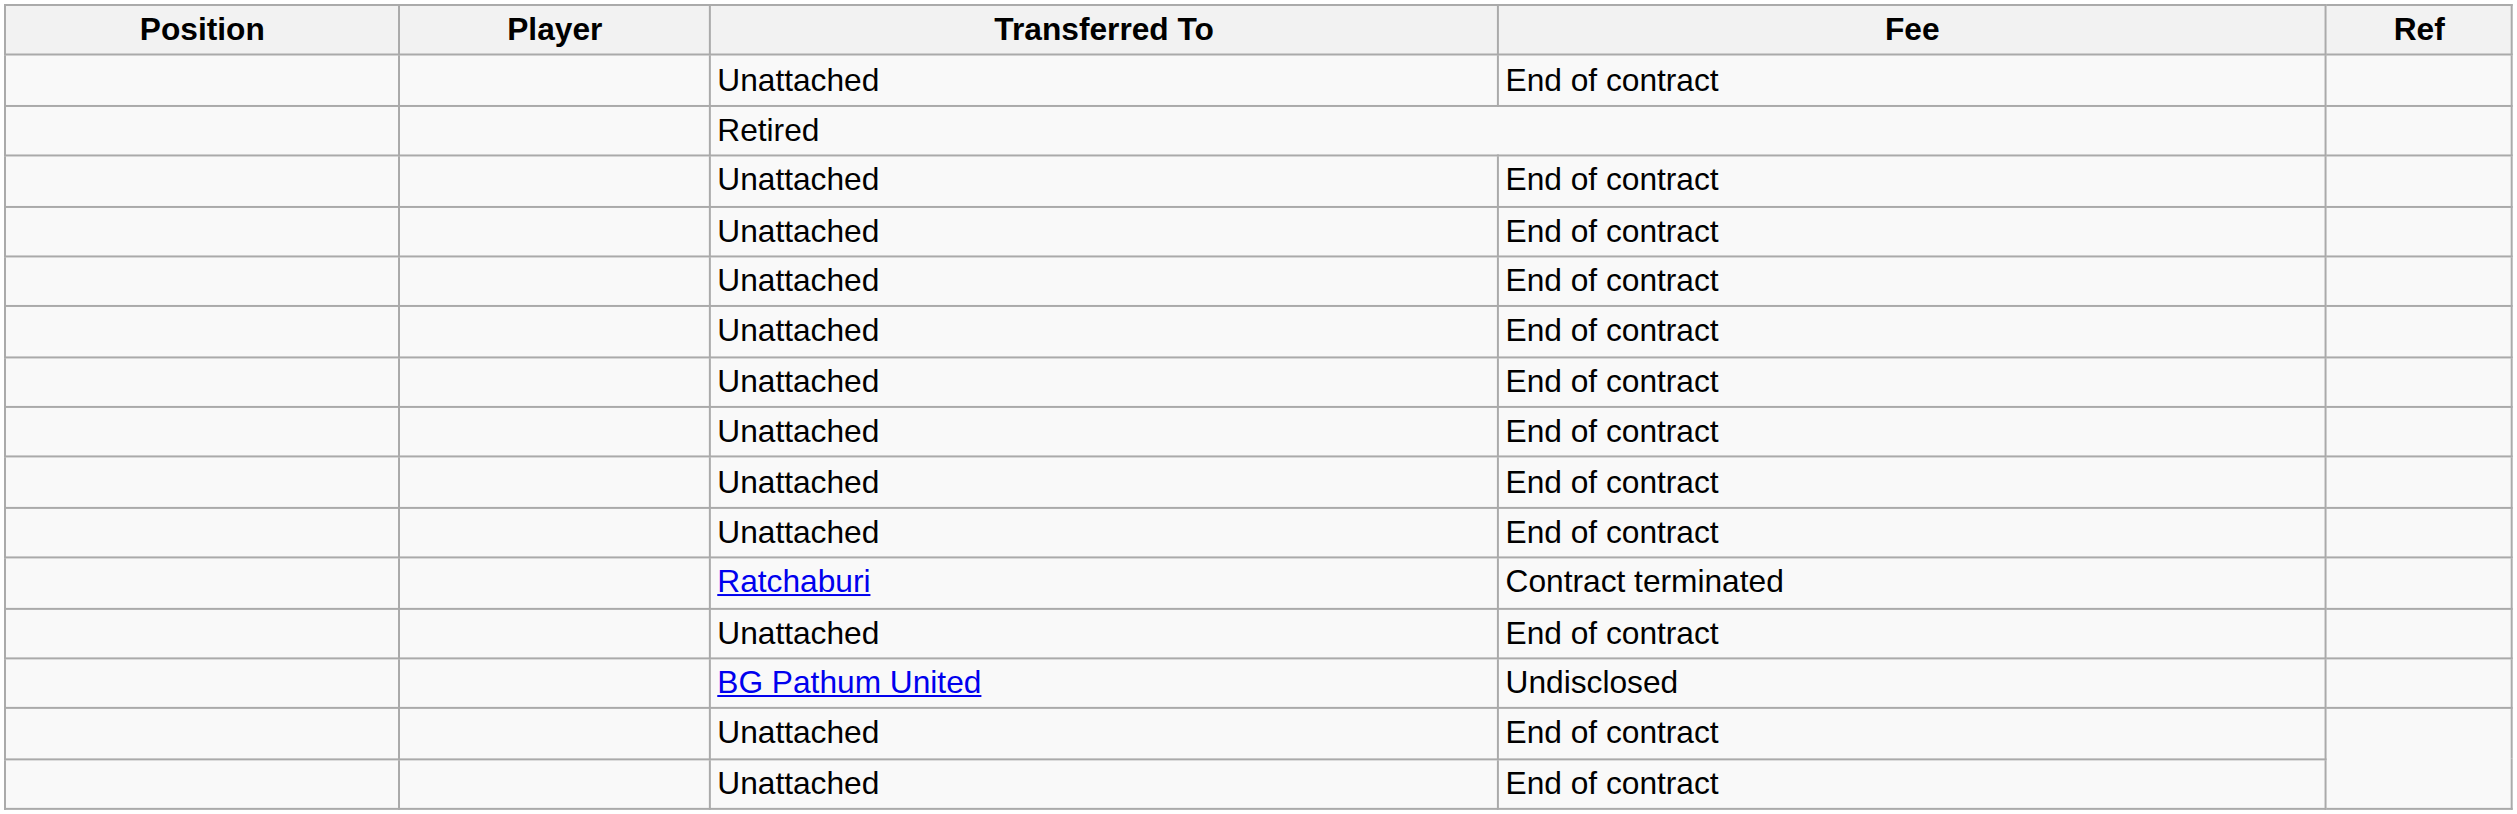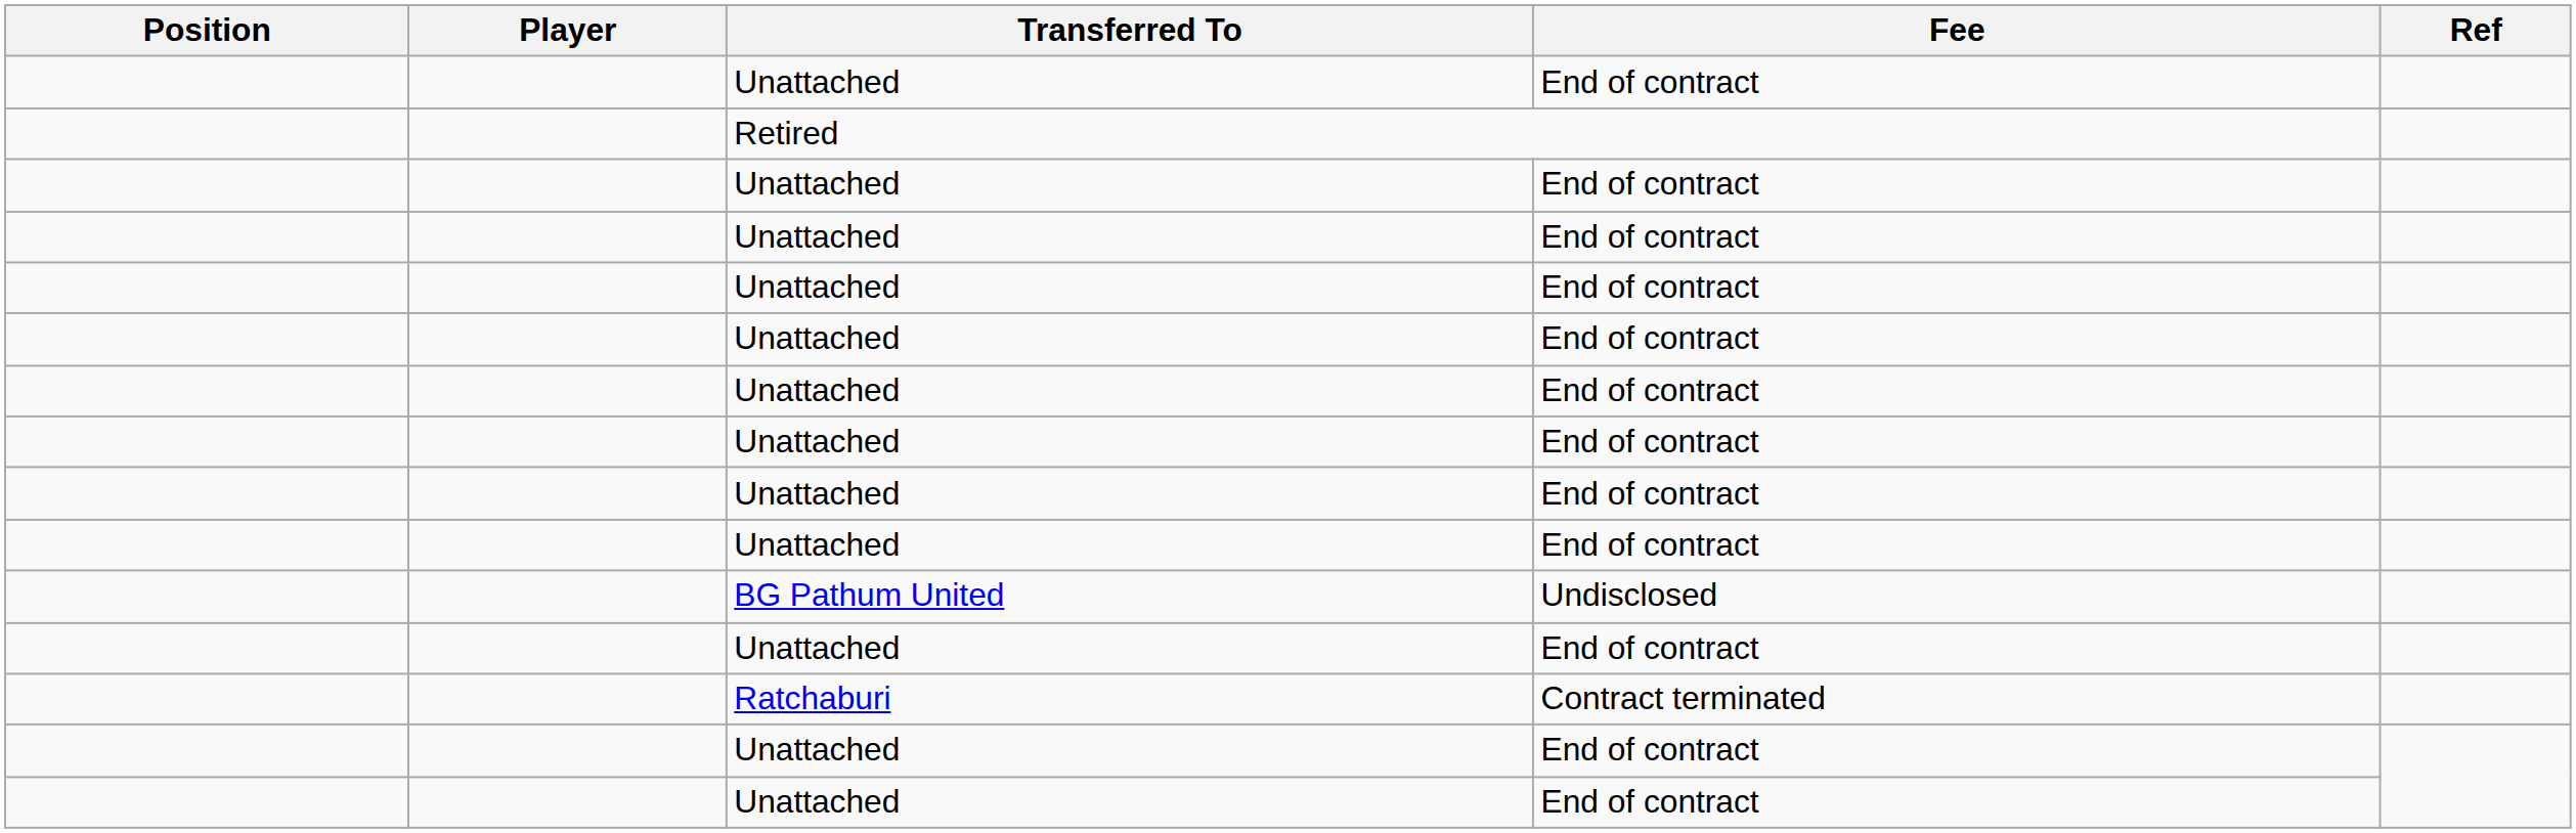rows swapped: BG Pathum United <-> Ratchaburi
